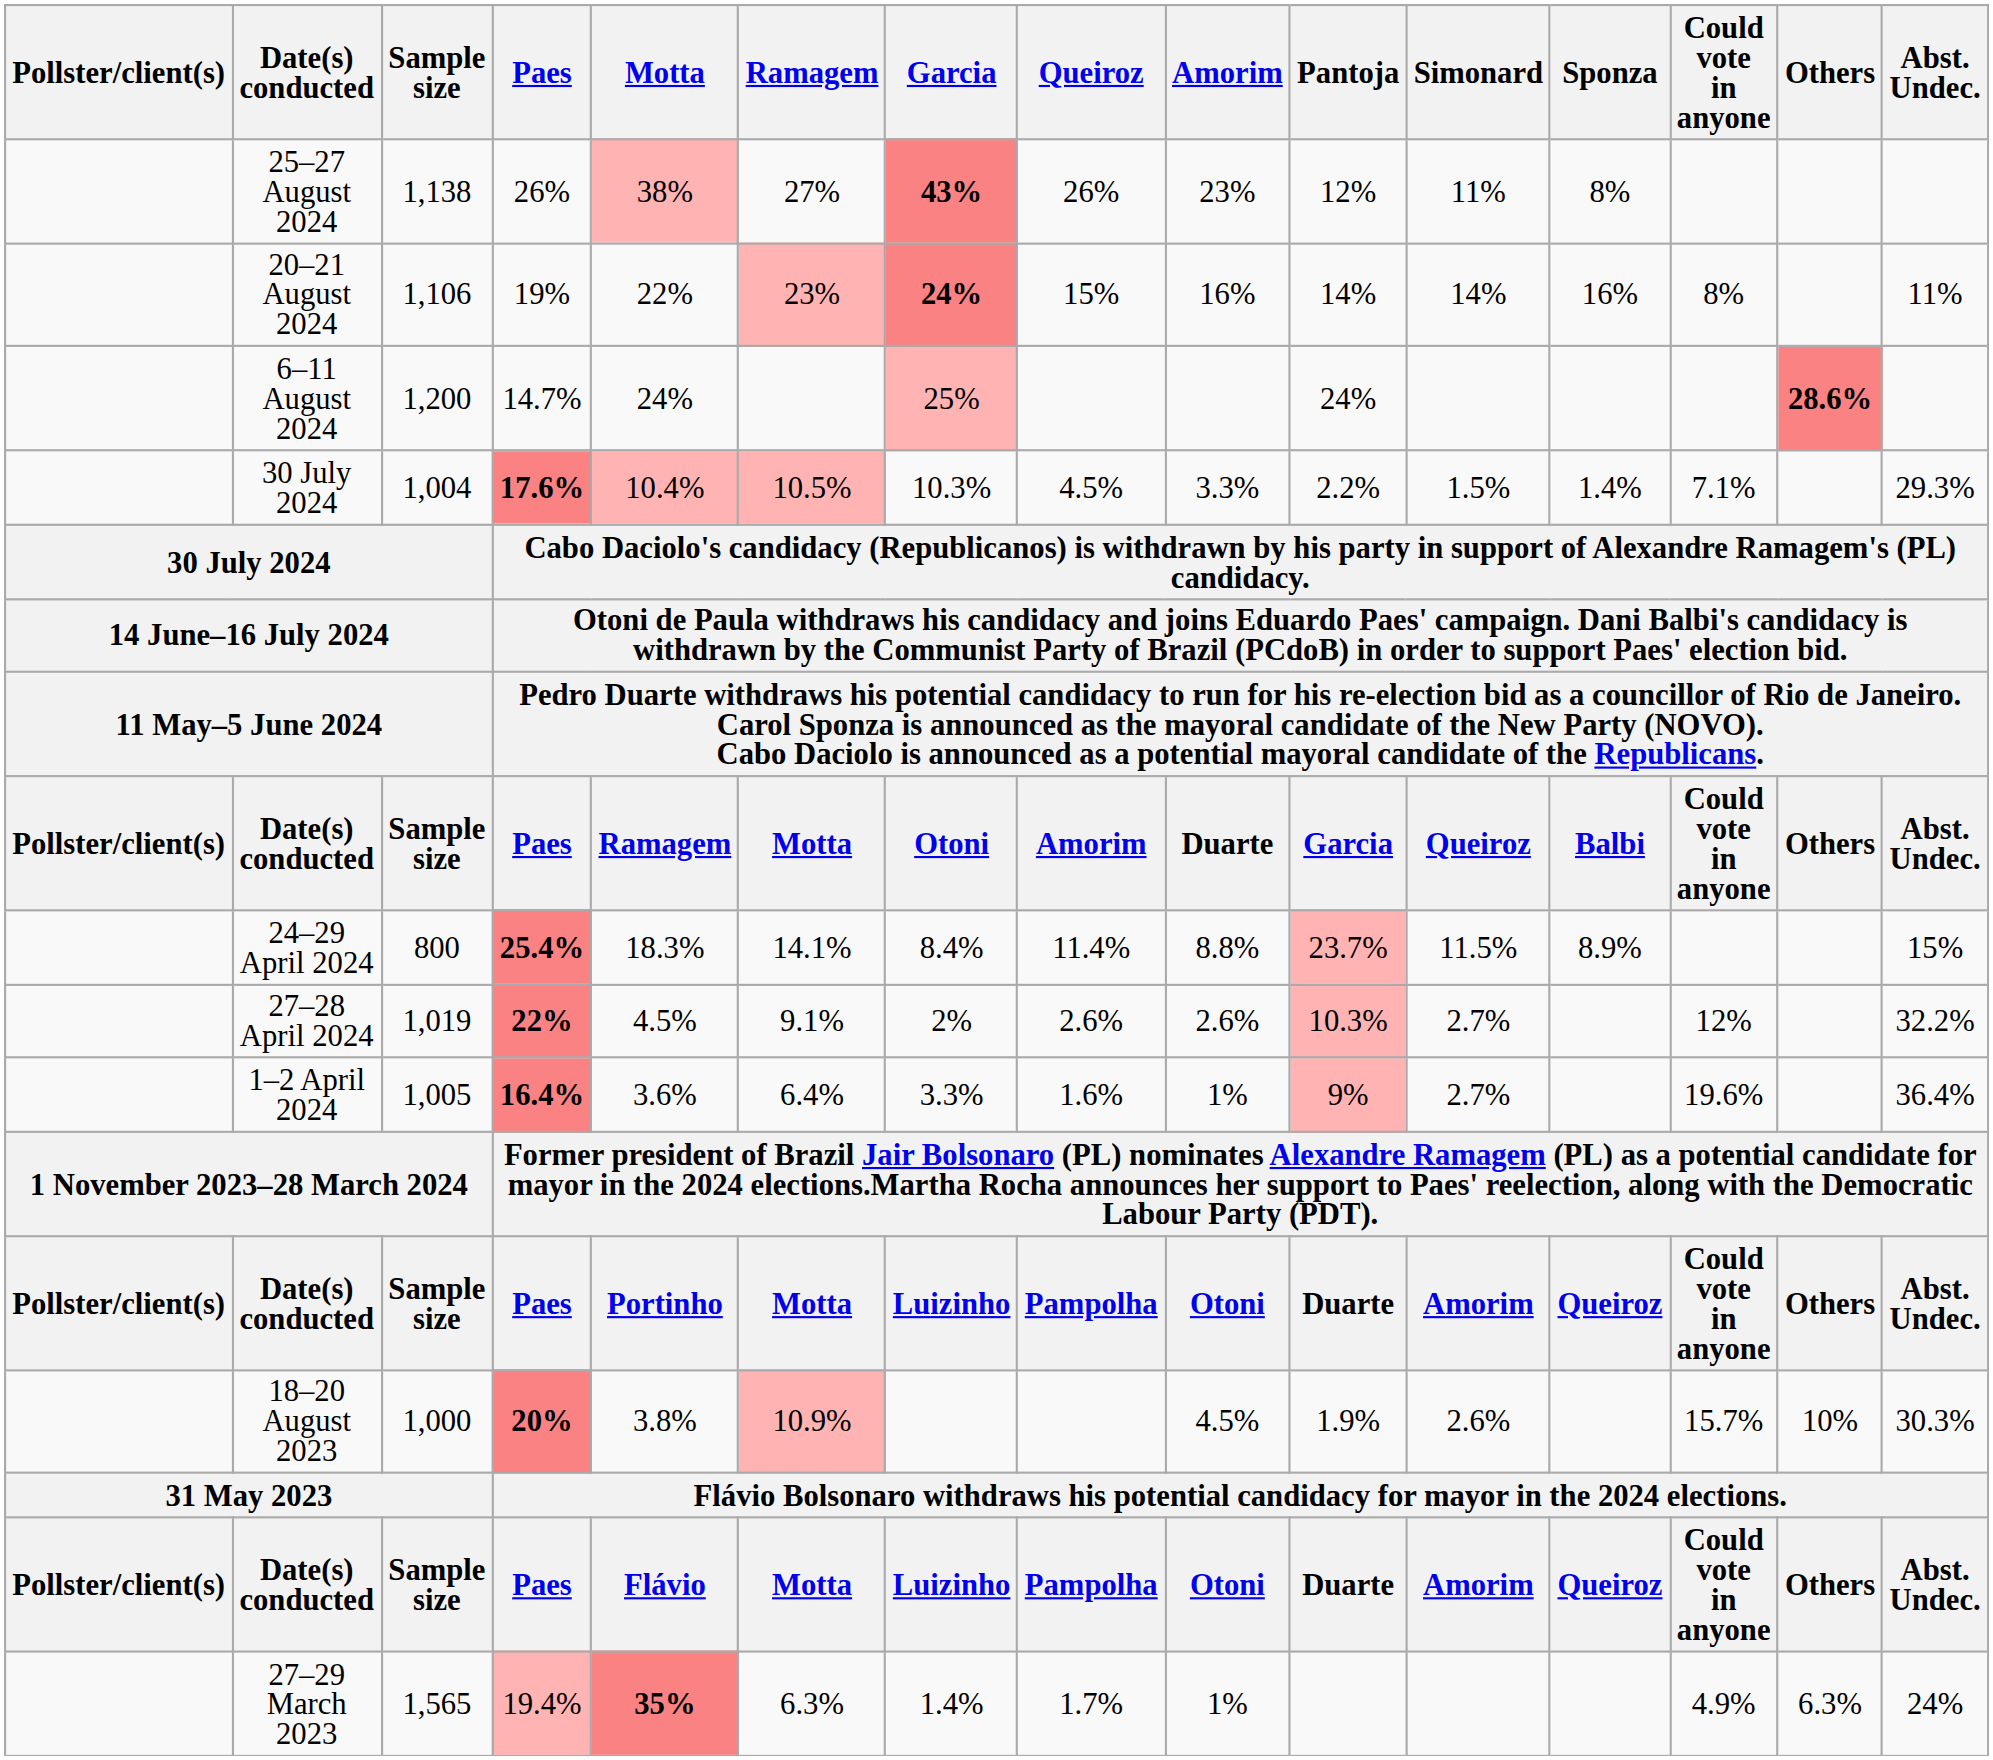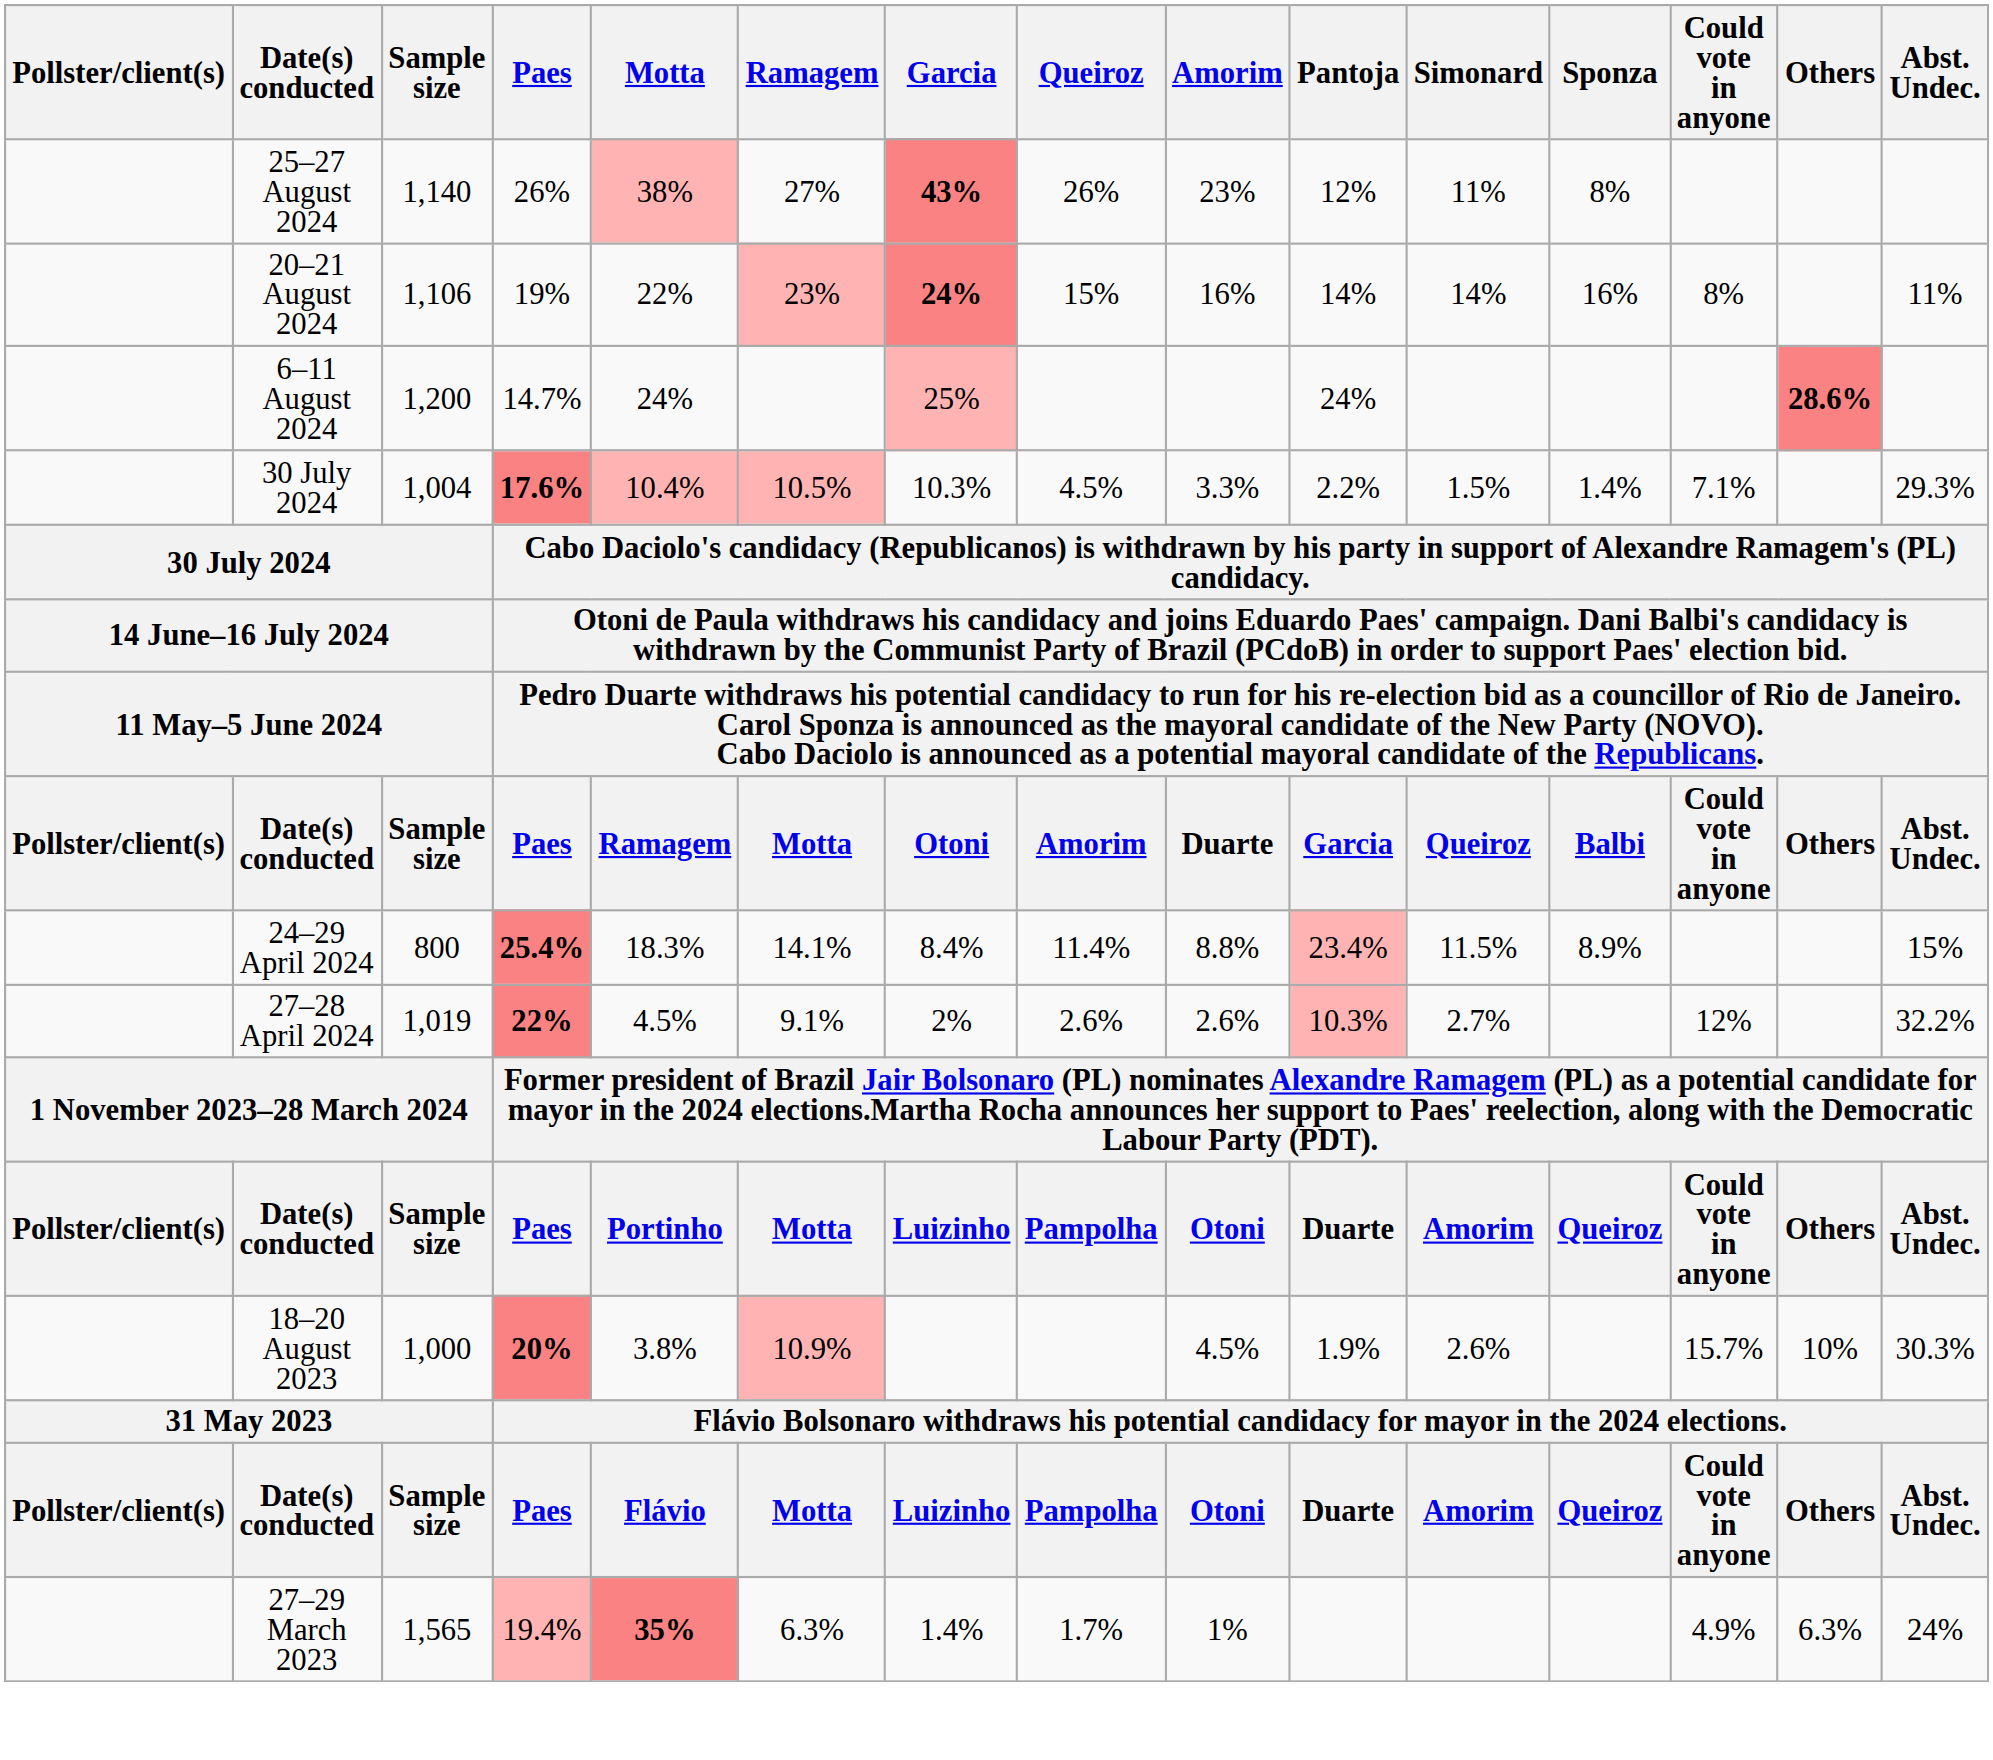25–27 August 2024 | Sample size: 1,138 -> 1,140
24–29 April 2024 | Pantoja: 23.7% -> 23.4%
- row: 1–2 April 2024 | 1,005 | 16.4% | 3.6% | 6.4% | 3.3% | 1.6% | 1% | 9% | 2.7% | 19.6% | 36.4%
